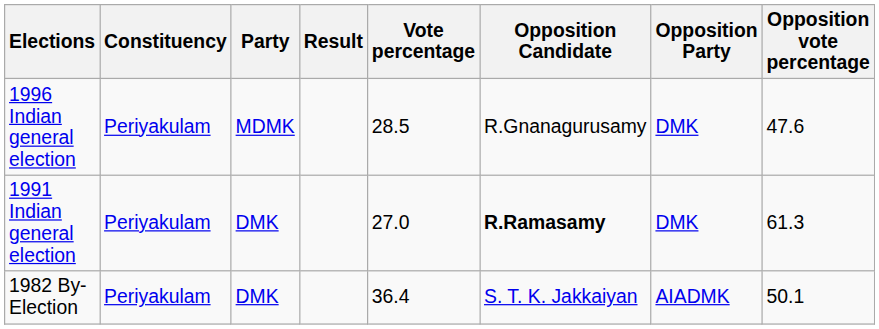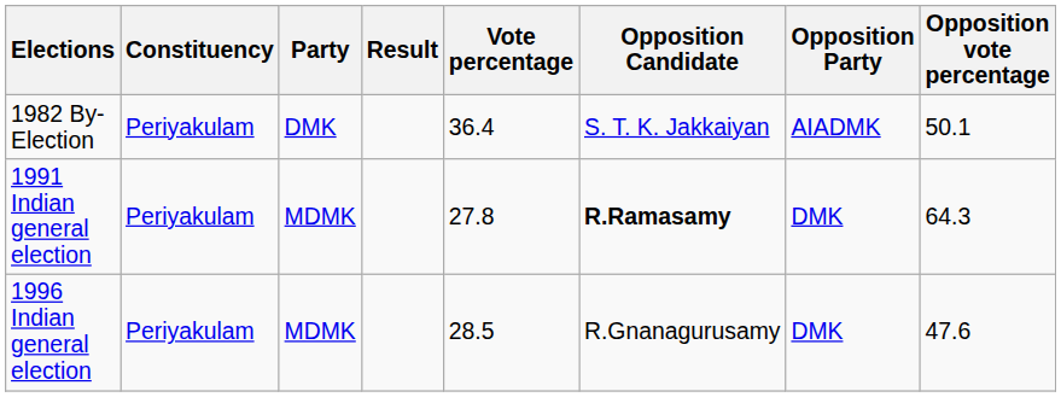rows swapped: 1982 By-Election <-> 1996 Indian general election
1991 Indian general election | Party: DMK -> MDMK
1991 Indian general election | Vote percentage: 27.0 -> 27.8
1991 Indian general election | Opposition vote percentage: 61.3 -> 64.3
